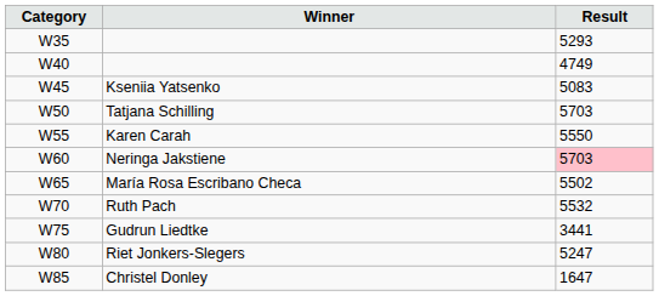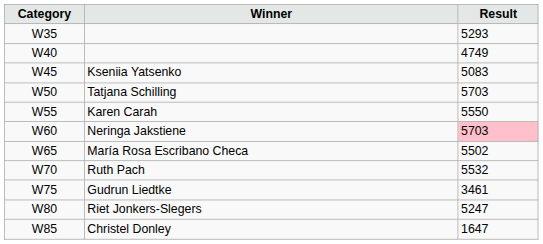Gudrun Liedtke | Result: 3441 -> 3461
